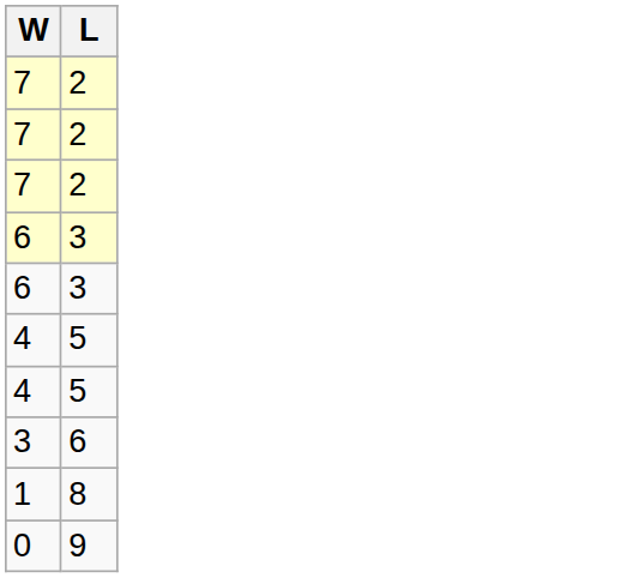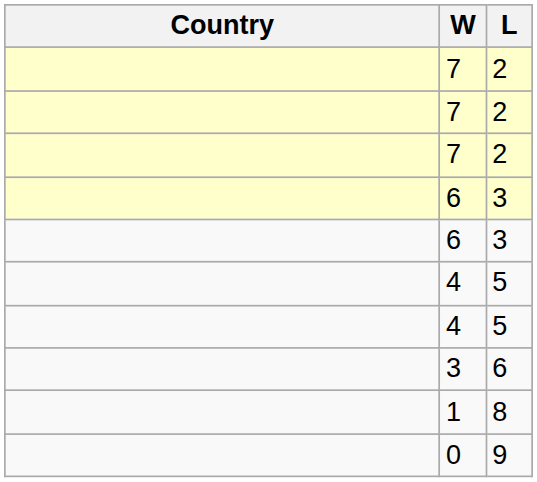+ column: Country
